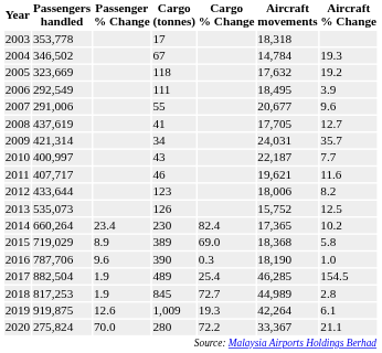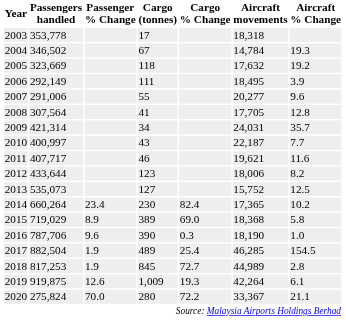2006 | Passengers handled: 292,549 -> 292,149
2007 | Aircraft movements: 20,677 -> 20,277
2008 | Passengers handled: 437,619 -> 307,564
2008 | Aircraft % Change: 12.7 -> 12.8
2013 | Cargo (tonnes): 126 -> 127
